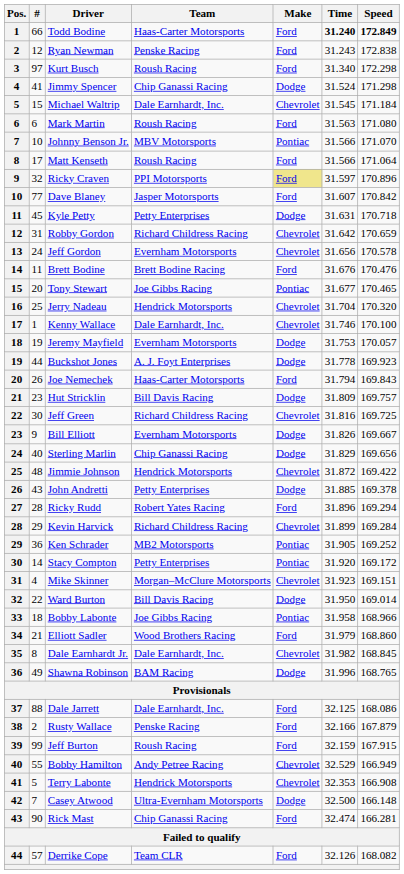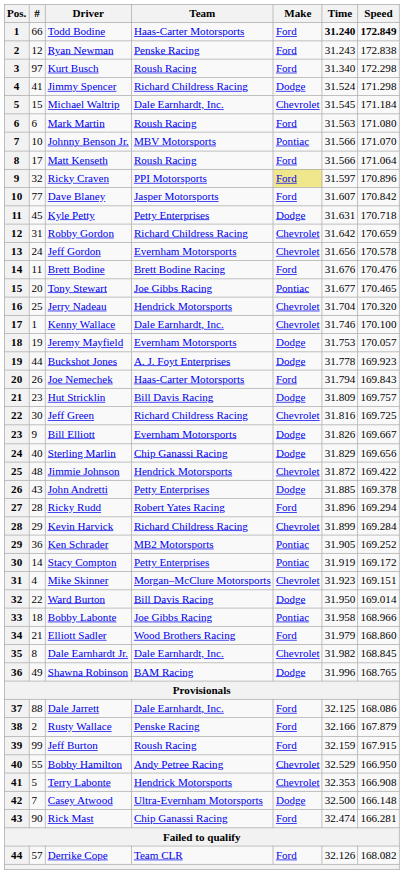Jimmy Spencer | Team: Chip Ganassi Racing -> Richard Childress Racing
Stacy Compton | Time: 31.920 -> 31.919
Bobby Hamilton | Speed: 166.949 -> 166.950
